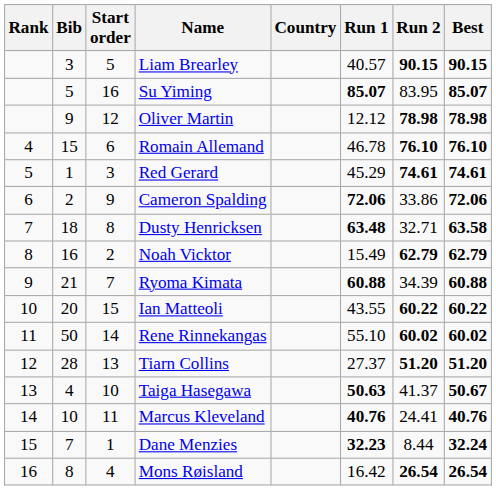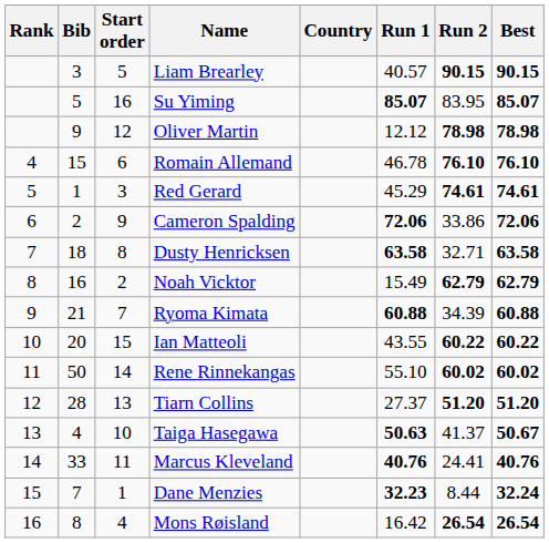Dusty Henricksen | Run 1: 63.48 -> 63.58
Marcus Kleveland | Bib: 10 -> 33
